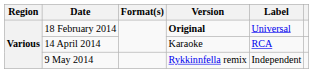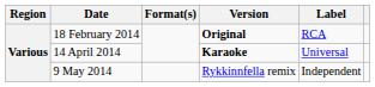18 February 2014 | Label: Universal -> RCA
14 April 2014 | Version: normal -> bold
14 April 2014 | Label: RCA -> Universal
